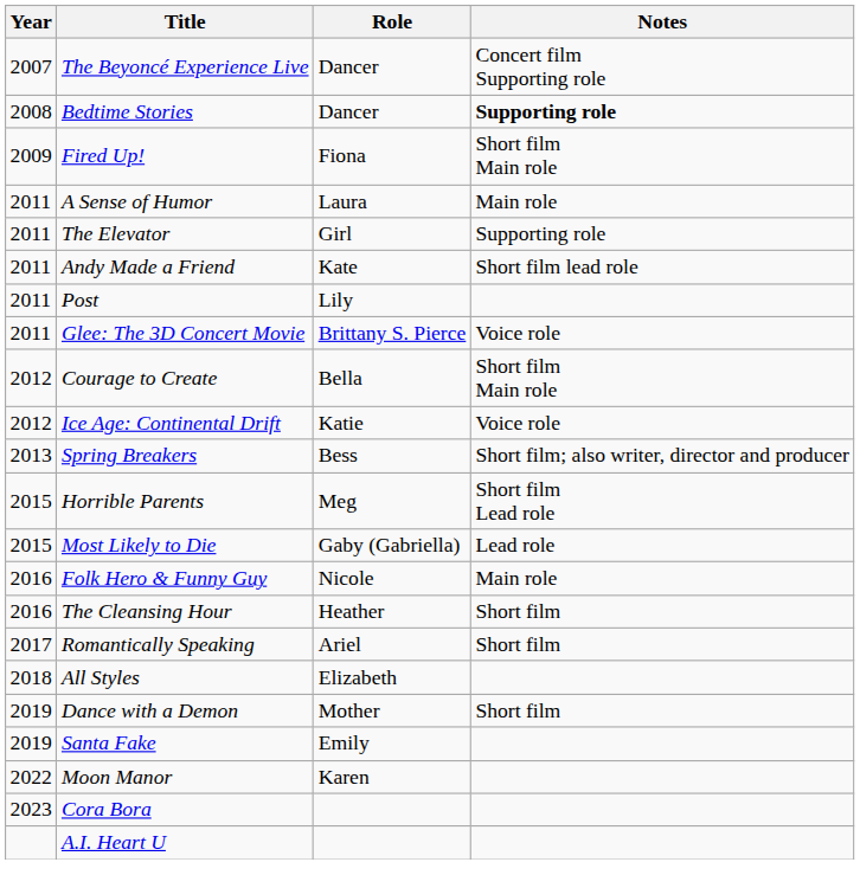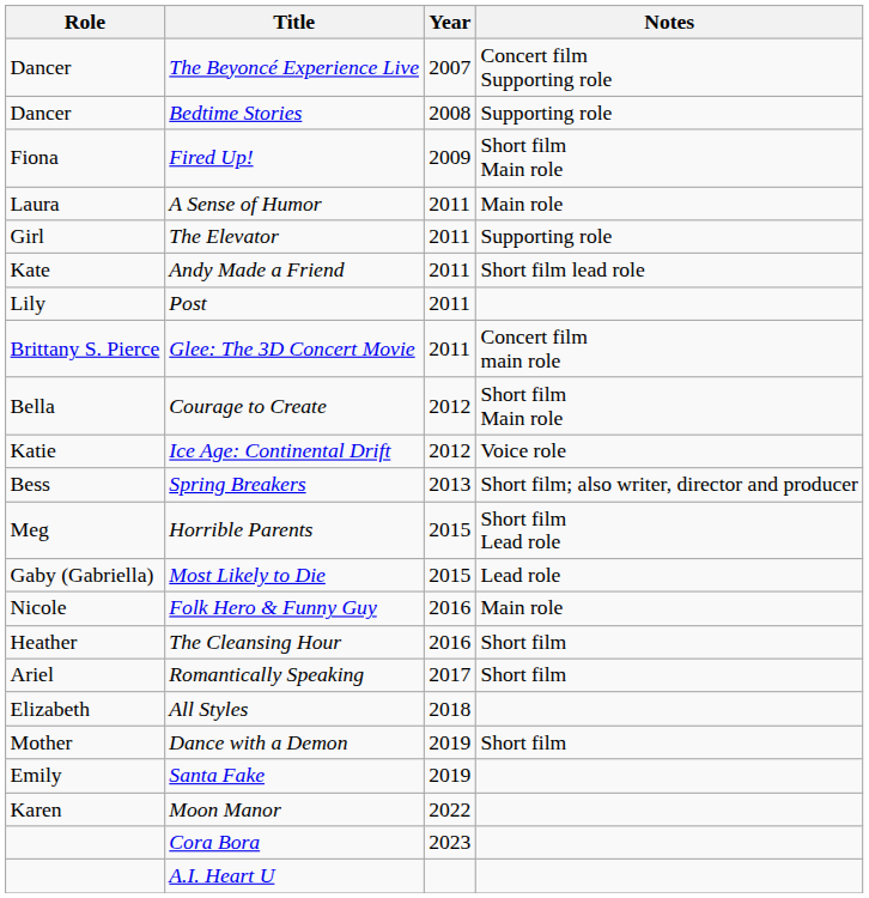columns swapped: Year <-> Role
Bedtime Stories | Notes: bold -> normal
Glee: The 3D Concert Movie | Notes: Voice role -> Concert film main role
